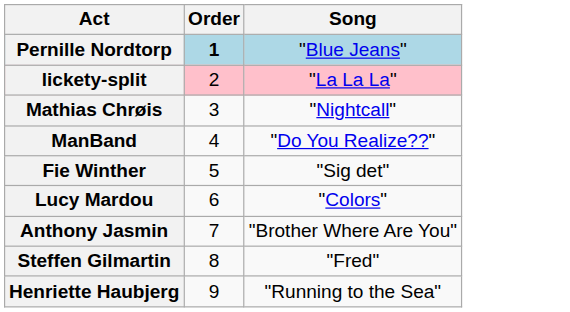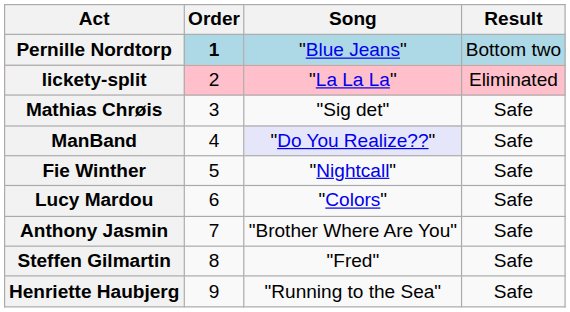+ column: Result | Bottom two | Eliminated | Safe | Safe | Safe | Safe | Safe | Safe | Safe
Mathias Chrøis | Song: "Nightcall" -> "Sig det"
ManBand | Song: no background -> lavender background
Fie Winther | Song: "Sig det" -> "Nightcall"
